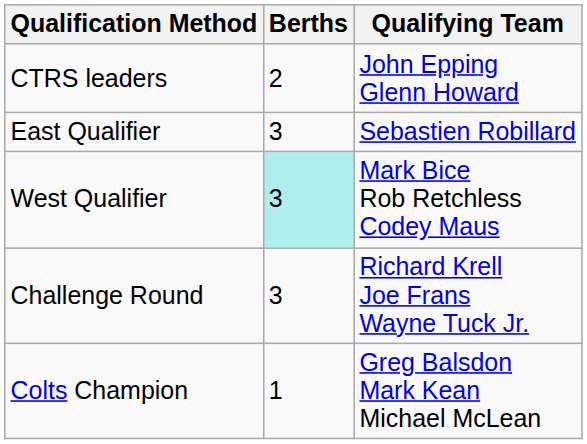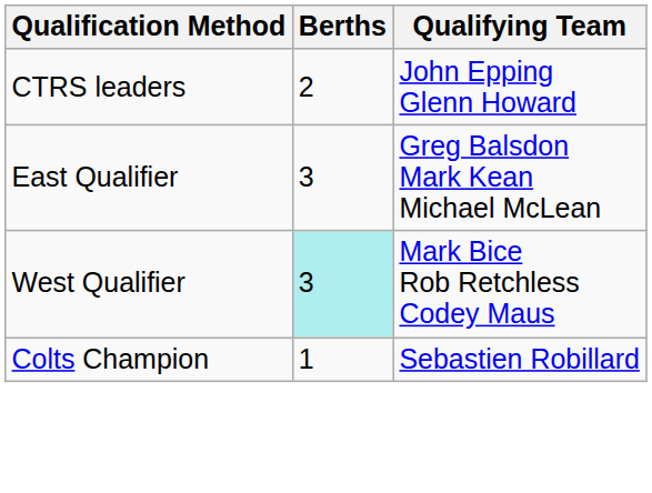East Qualifier | Qualifying Team: Sebastien Robillard -> Greg Balsdon Mark Kean Michael McLean
- row: Challenge Round | 3 | Richard Krell Joe Frans Wayne Tuck Jr.
Colts Champion | Qualifying Team: Greg Balsdon Mark Kean Michael McLean -> Sebastien Robillard
